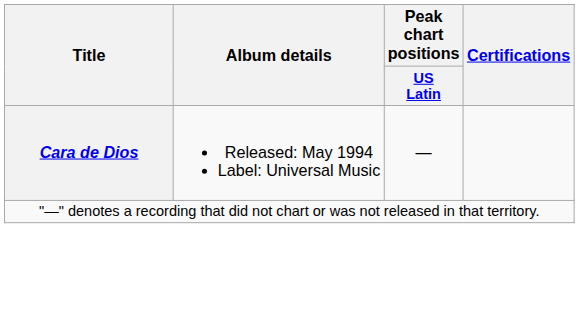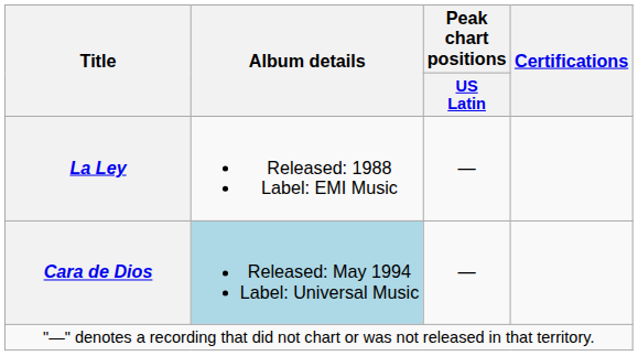+ row: La Ley | Released: 1988 Label: EMI Music | —
Cara de Dios | Album details: no background -> lightblue background
